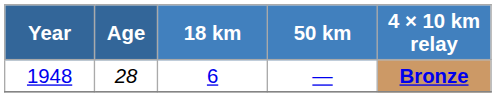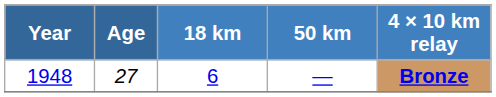1948 | Age: 28 -> 27
